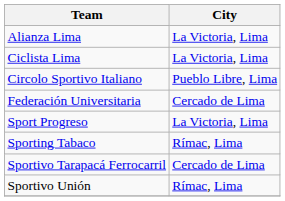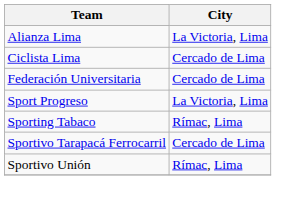Ciclista Lima | City: La Victoria, Lima -> Cercado de Lima
- row: Circolo Sportivo Italiano | Pueblo Libre, Lima
